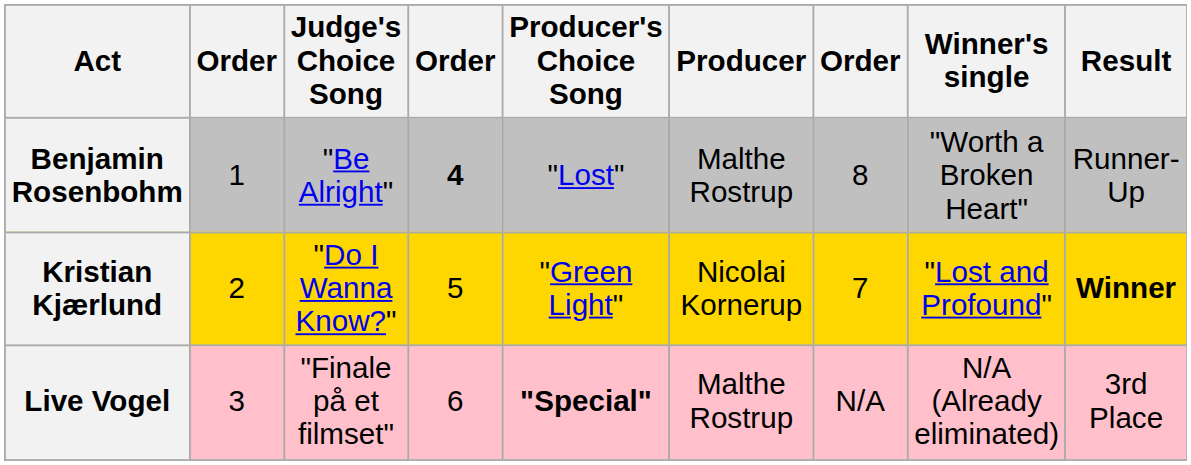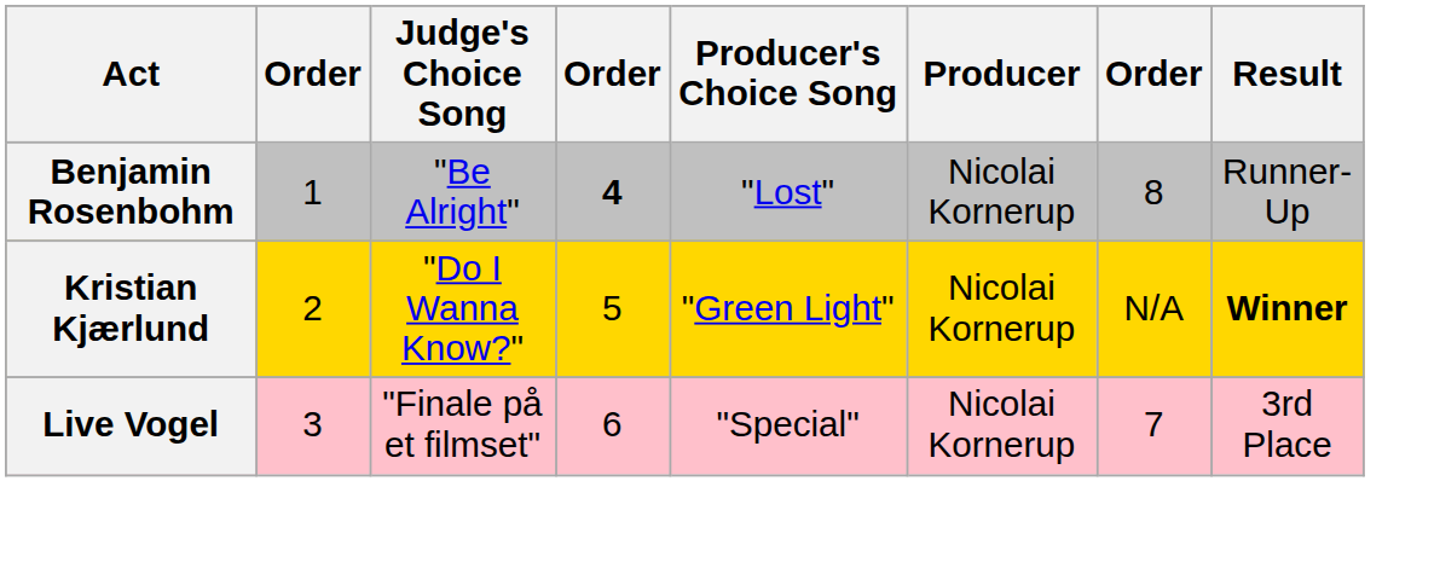- column: Winner's single | "Worth a Broken Heart" | "Lost and Profound" | N/A (Already eliminated)
Benjamin Rosenbohm | Producer: Malthe Rostrup -> Nicolai Kornerup
Kristian Kjærlund | column 7: 7 -> N/A
Live Vogel | Producer's Choice Song: bold -> normal
Live Vogel | Producer: Malthe Rostrup -> Nicolai Kornerup
Live Vogel | column 7: N/A -> 7
